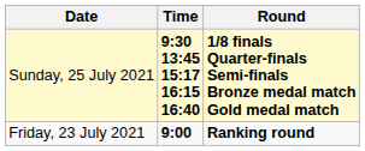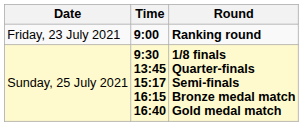rows swapped: Friday, 23 July 2021 <-> Sunday, 25 July 2021
